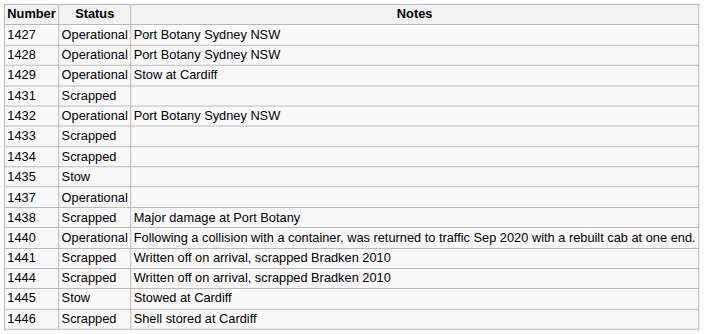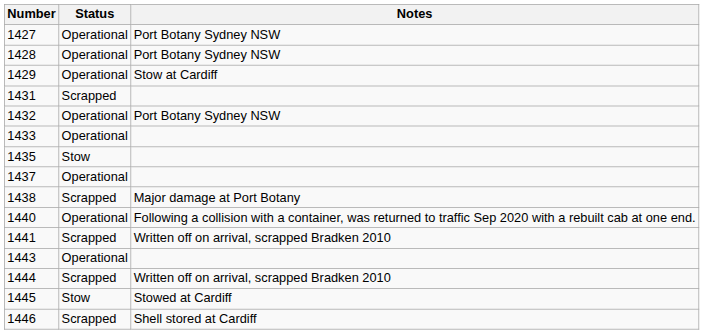1433 | Status: Scrapped -> Operational
- row: 1434 | Scrapped
+ row: 1443 | Operational
